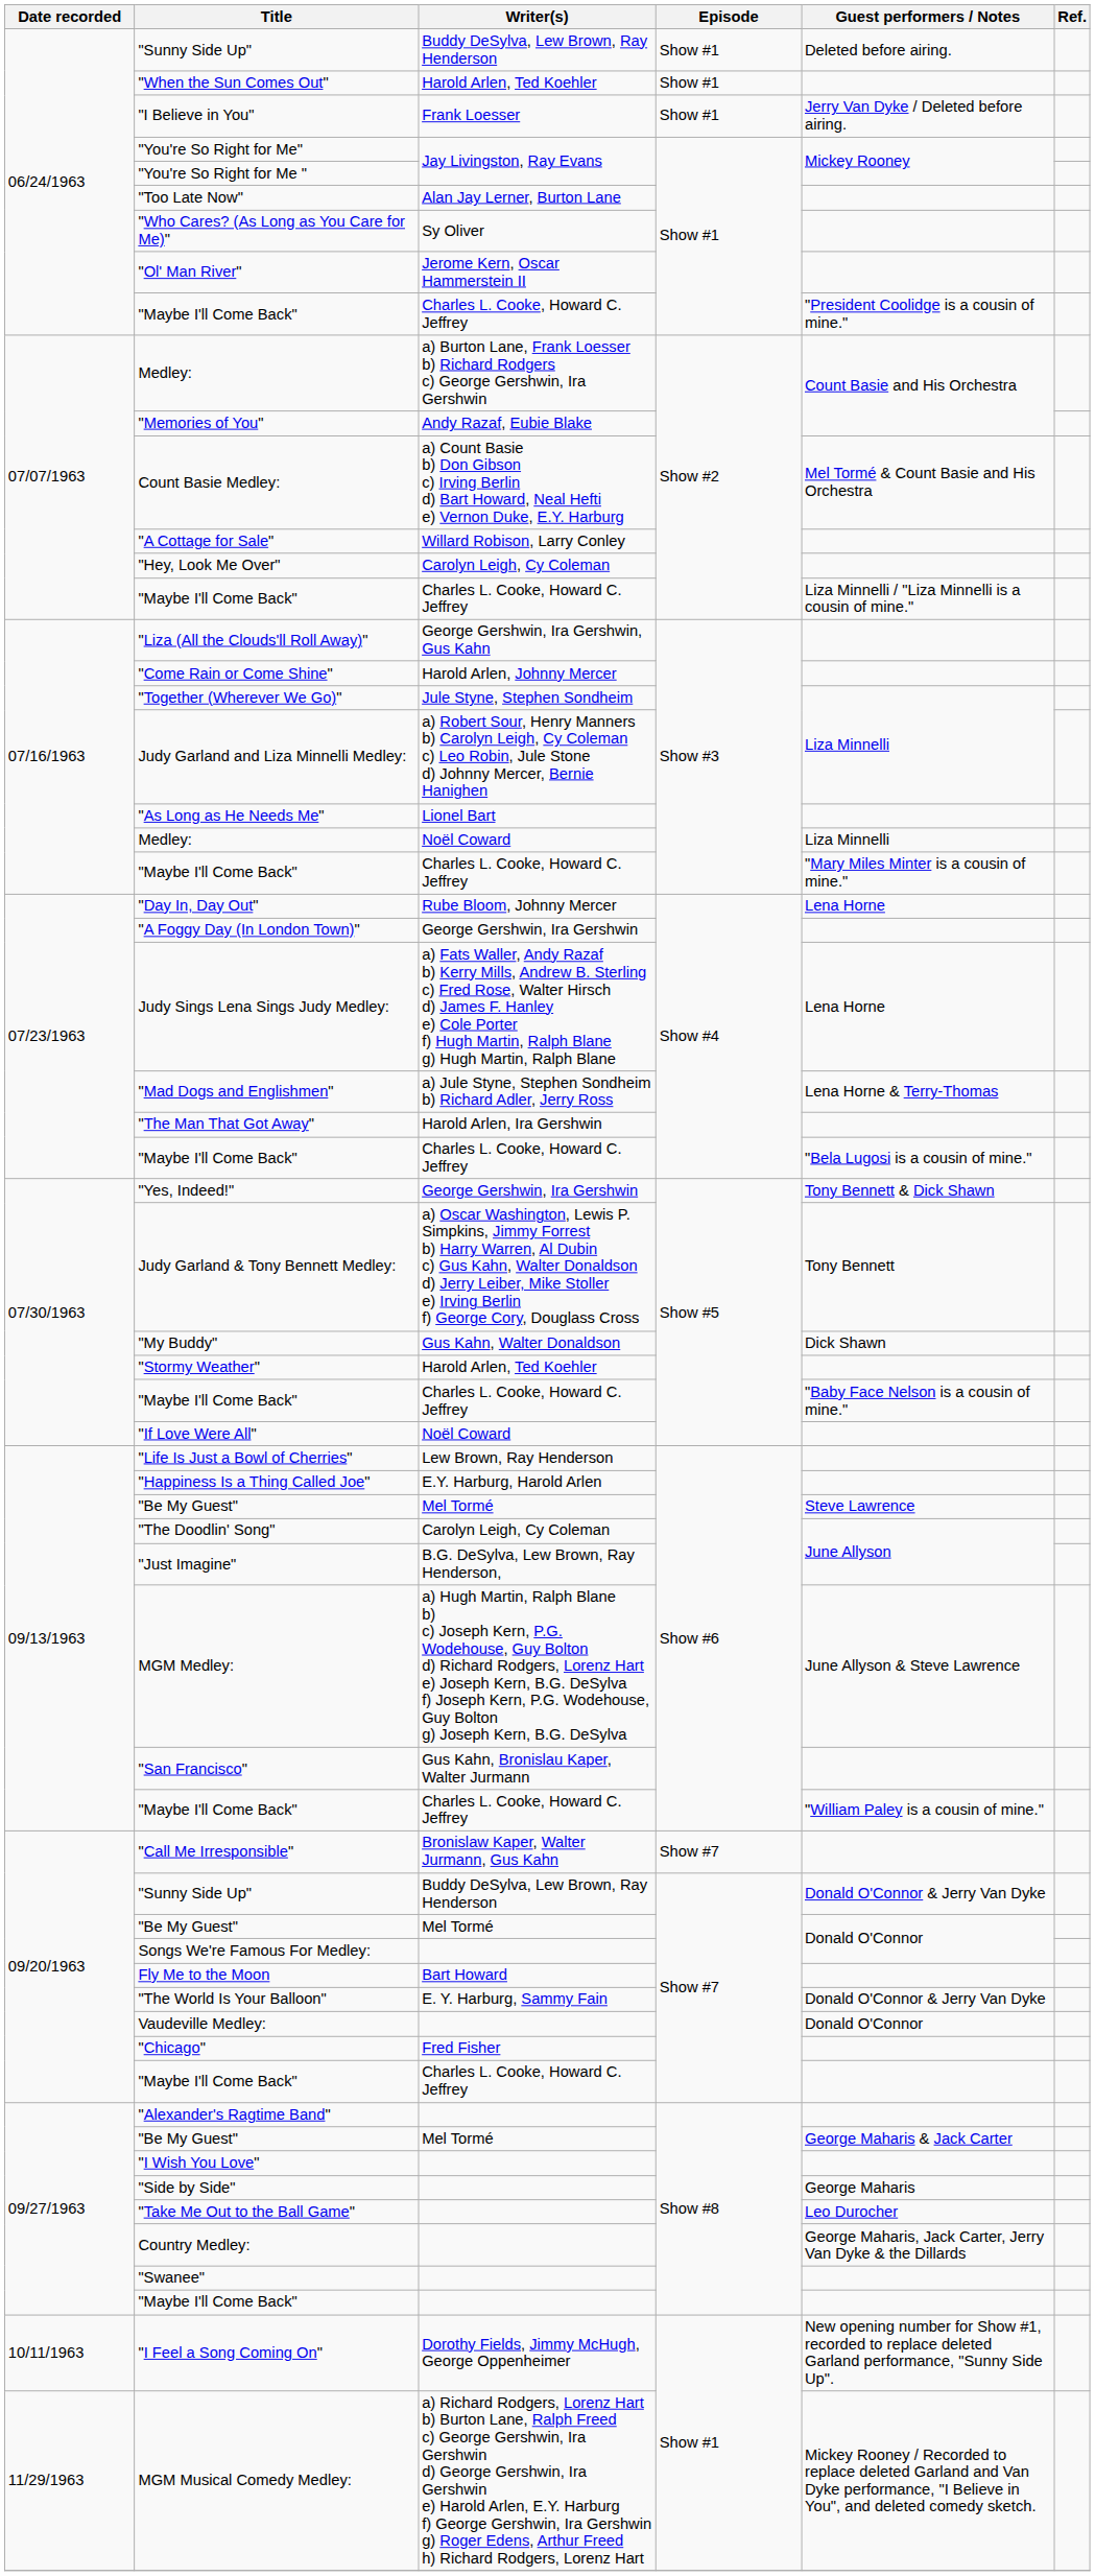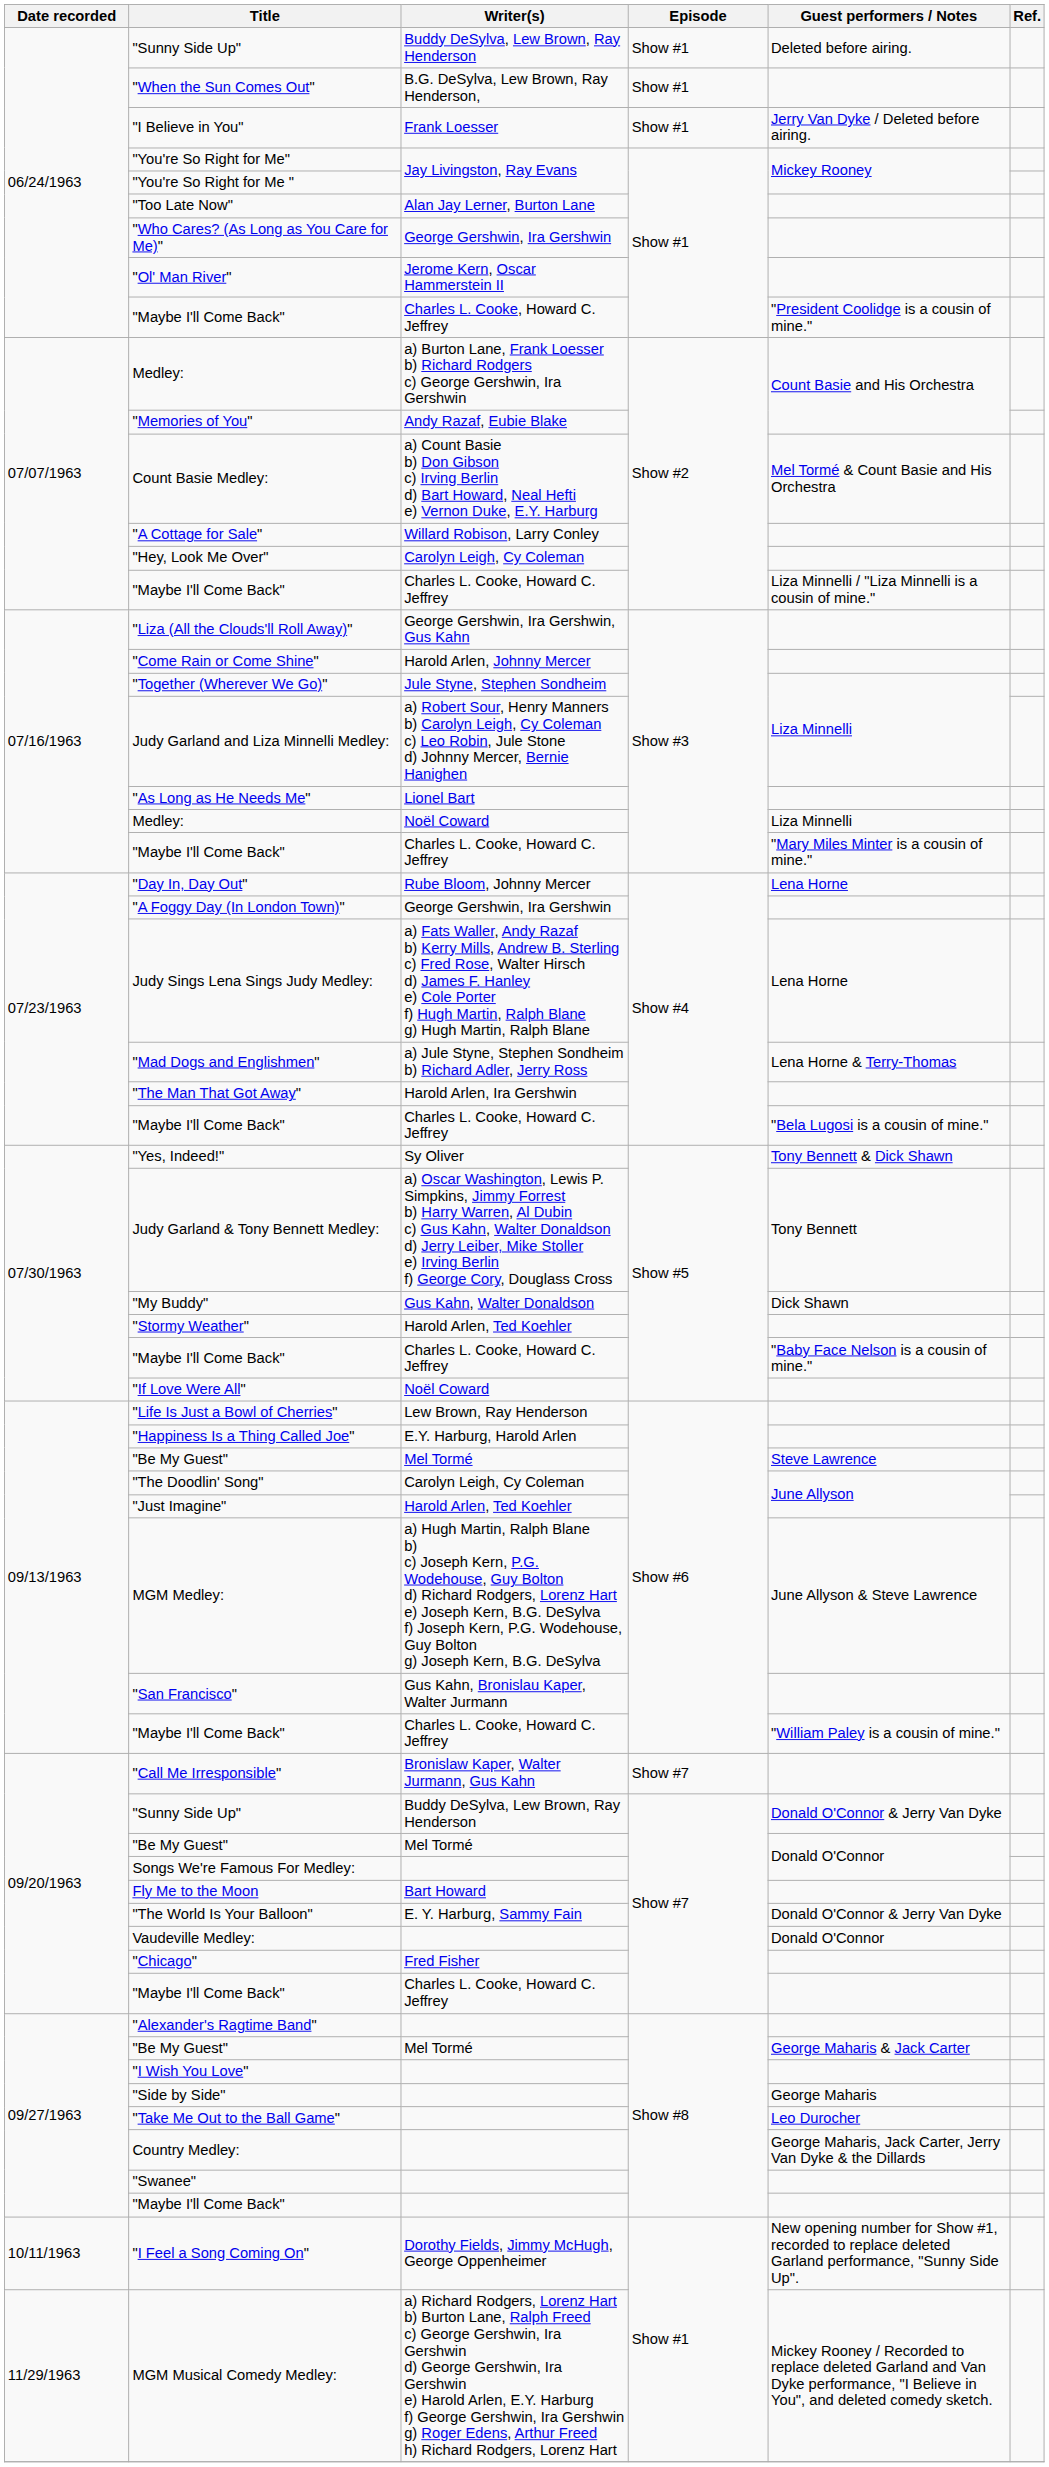"When the Sun Comes Out" | Writer(s): Harold Arlen, Ted Koehler -> B.G. DeSylva, Lew Brown, Ray Henderson,
"Who Cares? (As Long as You Care for Me)" | Writer(s): Sy Oliver -> George Gershwin, Ira Gershwin
"Yes, Indeed!" | Writer(s): George Gershwin, Ira Gershwin -> Sy Oliver
"Just Imagine" | Writer(s): B.G. DeSylva, Lew Brown, Ray Henderson, -> Harold Arlen, Ted Koehler
